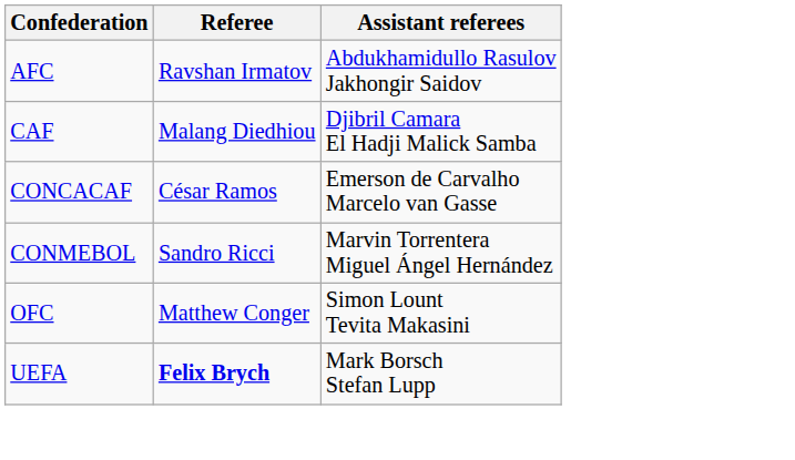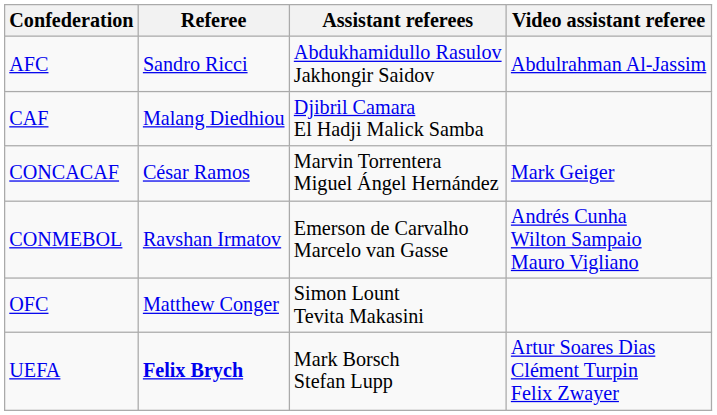+ column: Video assistant referee | Abdulrahman Al-Jassim | Mark Geiger | Andrés Cunha Wilton Sampaio Mauro Vigliano | Artur Soares Dias Clément Turpin Felix Zwayer
AFC | Referee: Ravshan Irmatov -> Sandro Ricci
CONCACAF | Assistant referees: Emerson de Carvalho Marcelo van Gasse -> Marvin Torrentera Miguel Ángel Hernández
CONMEBOL | Referee: Sandro Ricci -> Ravshan Irmatov
CONMEBOL | Assistant referees: Marvin Torrentera Miguel Ángel Hernández -> Emerson de Carvalho Marcelo van Gasse
